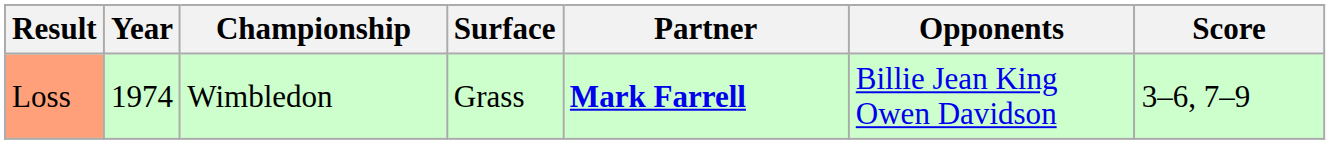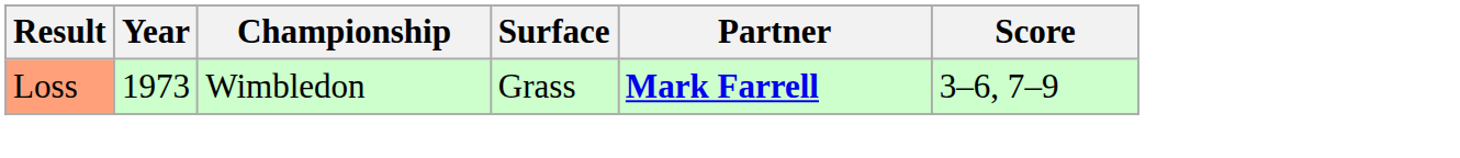- column: Opponents | Billie Jean King Owen Davidson
Loss | Year: 1974 -> 1973
